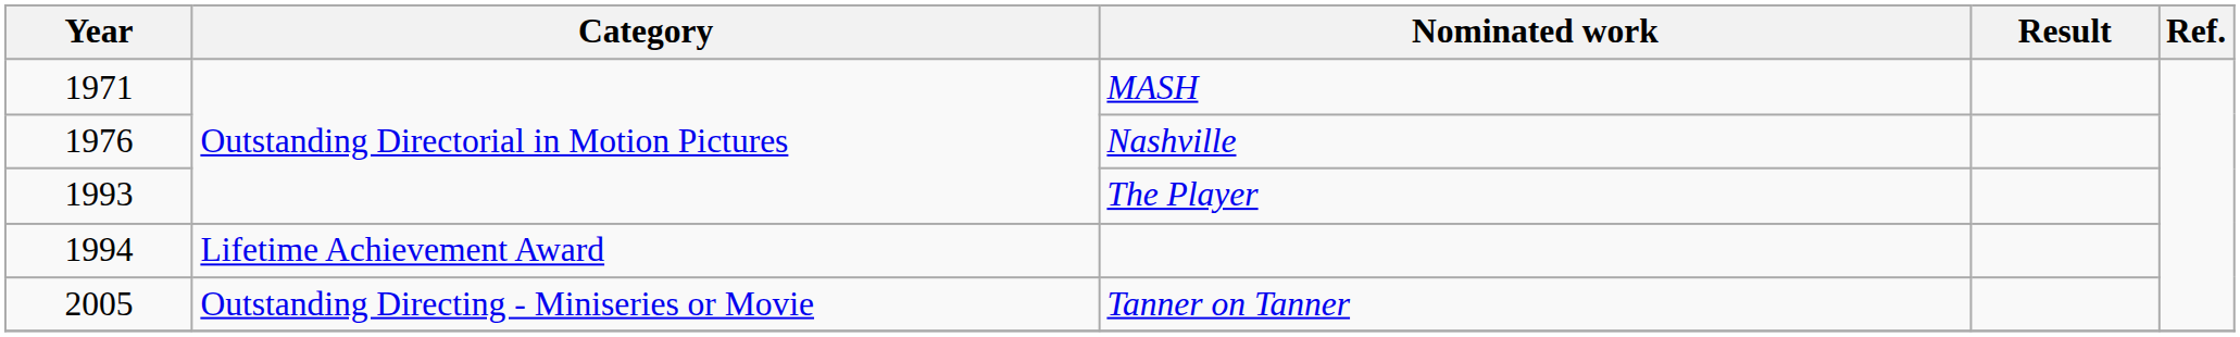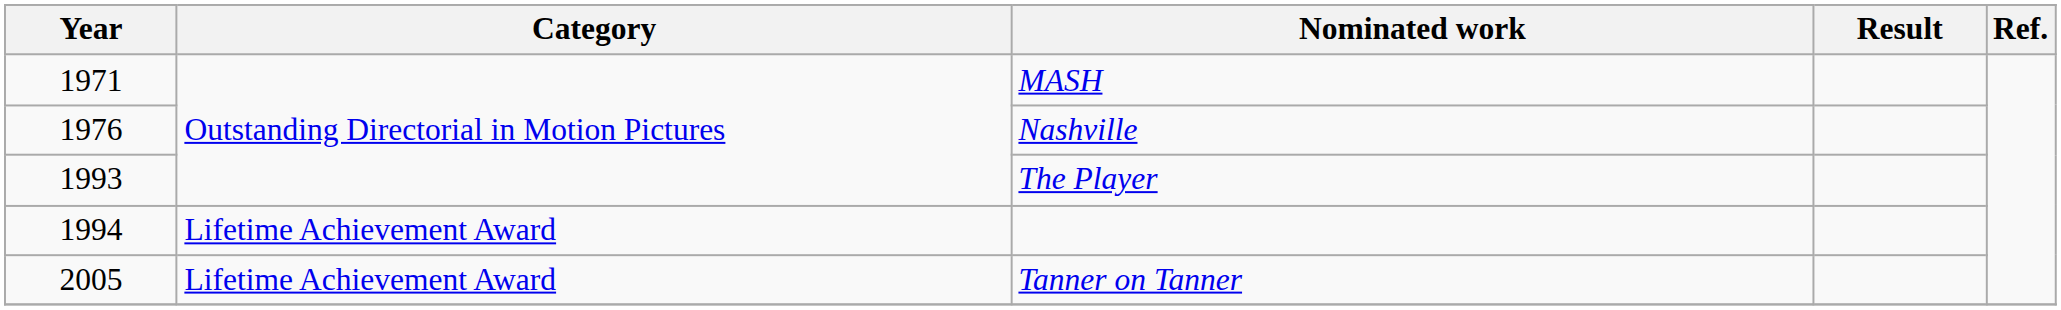Tanner on Tanner | Category: Outstanding Directing - Miniseries or Movie -> Lifetime Achievement Award
